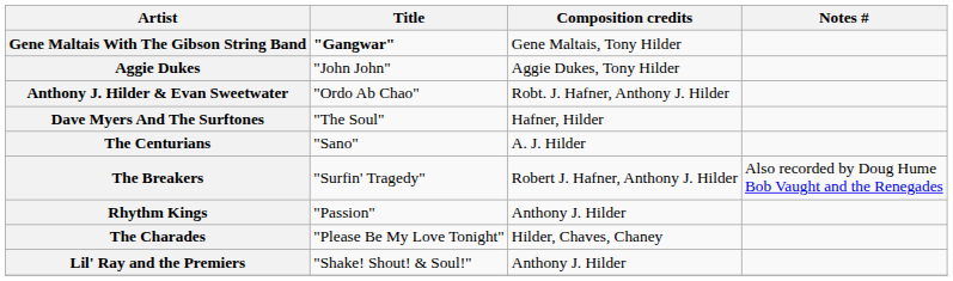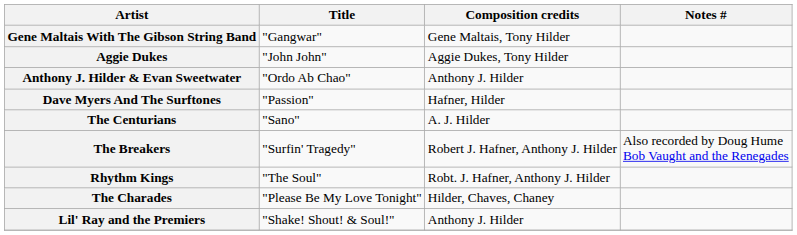Gene Maltais With The Gibson String Band | Title: bold -> normal
Anthony J. Hilder & Evan Sweetwater | Composition credits: Robt. J. Hafner, Anthony J. Hilder -> Anthony J. Hilder
Dave Myers And The Surftones | Title: "The Soul" -> "Passion"
Rhythm Kings | Title: "Passion" -> "The Soul"
Rhythm Kings | Composition credits: Anthony J. Hilder -> Robt. J. Hafner, Anthony J. Hilder
